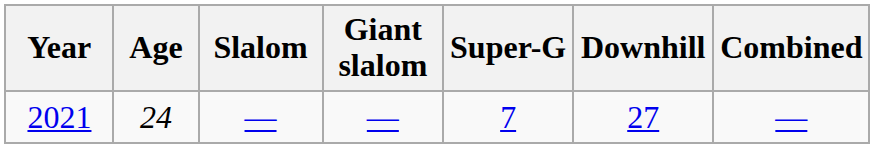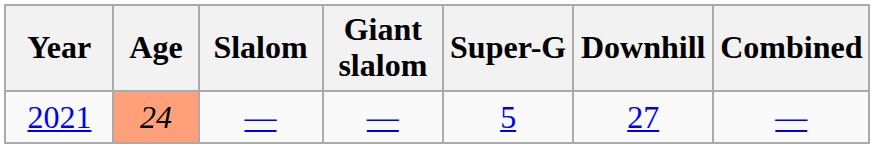2021 | Age: no background -> lightsalmon background
2021 | Super-G: 7 -> 5
